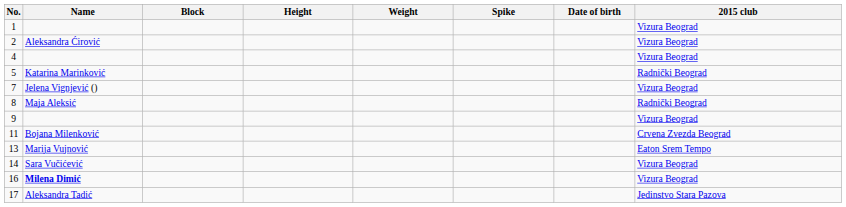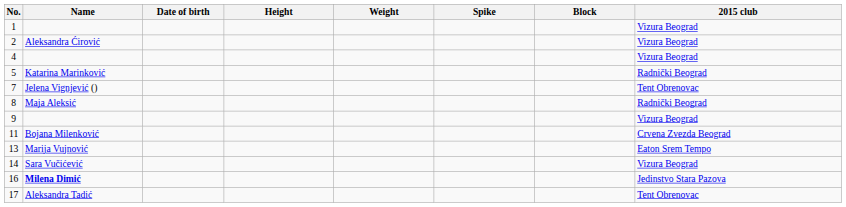columns swapped: Date of birth <-> Block
7 | 2015 club: Vizura Beograd -> Tent Obrenovac
16 | 2015 club: Vizura Beograd -> Jedinstvo Stara Pazova
17 | 2015 club: Jedinstvo Stara Pazova -> Tent Obrenovac
